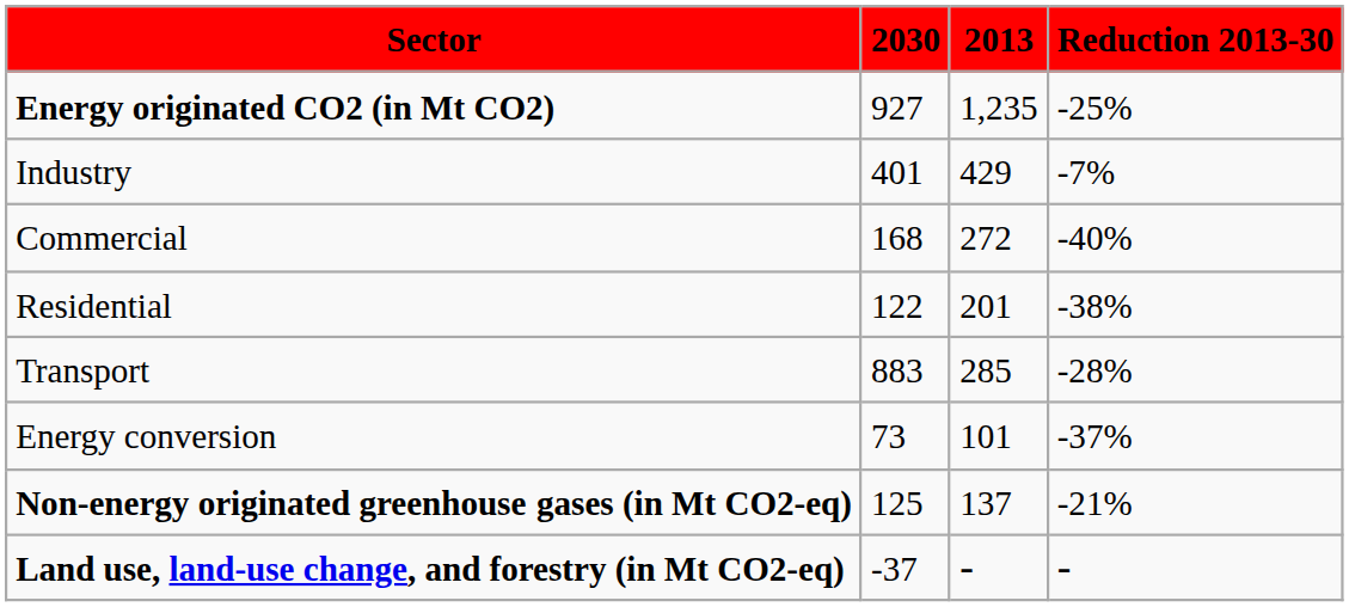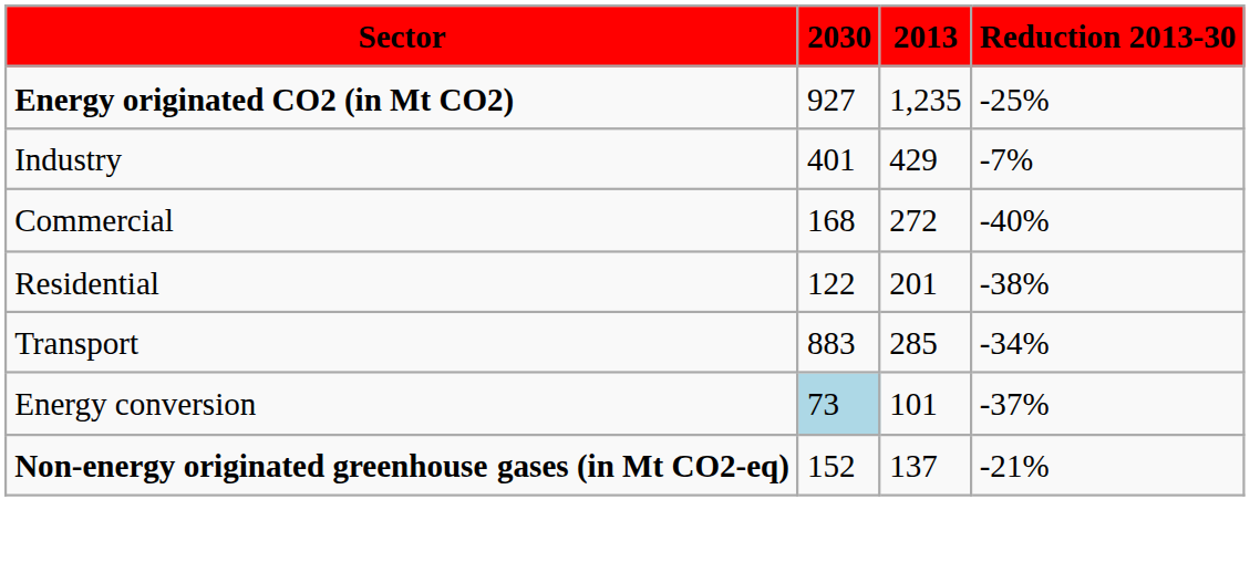Transport | column 4: -28% -> -34%
Energy conversion | column 2: no background -> lightblue background
Non-energy originated greenhouse gases (in Mt CO2-eq) | column 2: 125 -> 152
- row: Land use, land-use change, and forestry (in Mt CO2-eq) | -37 | - | -
